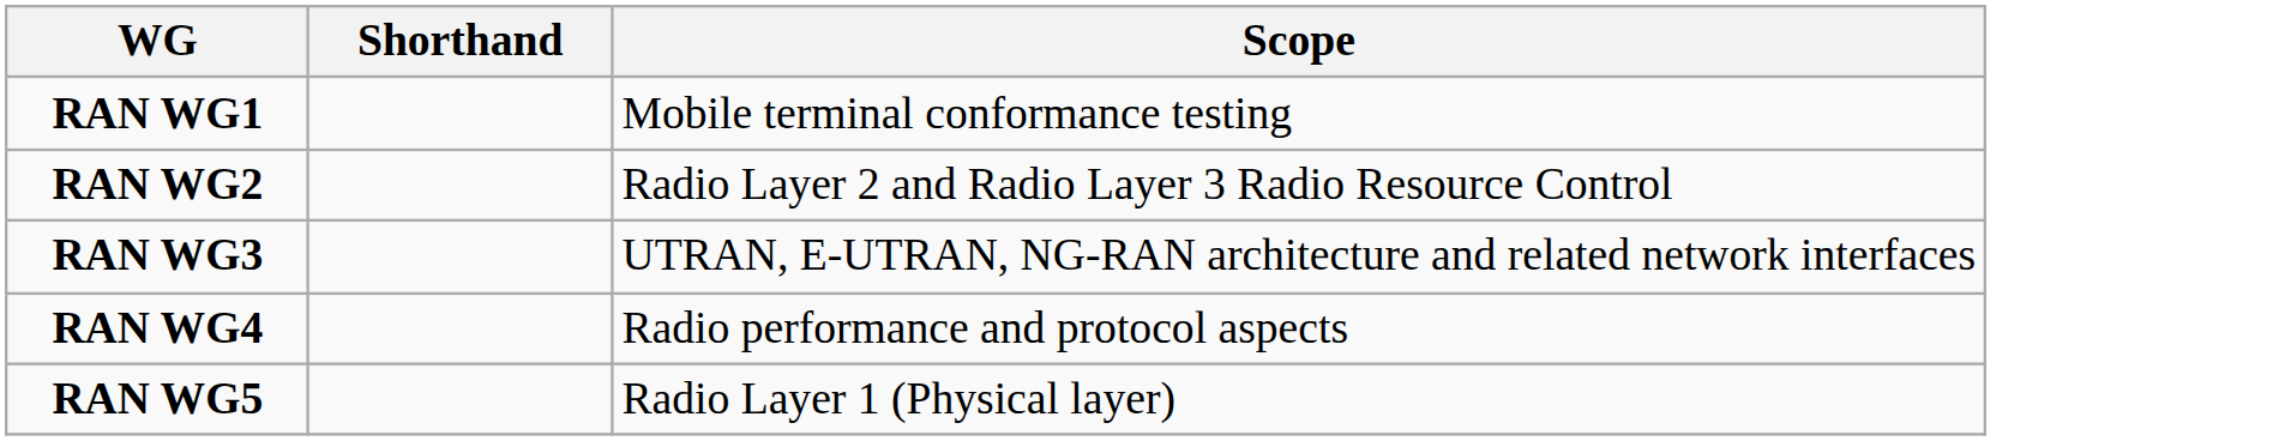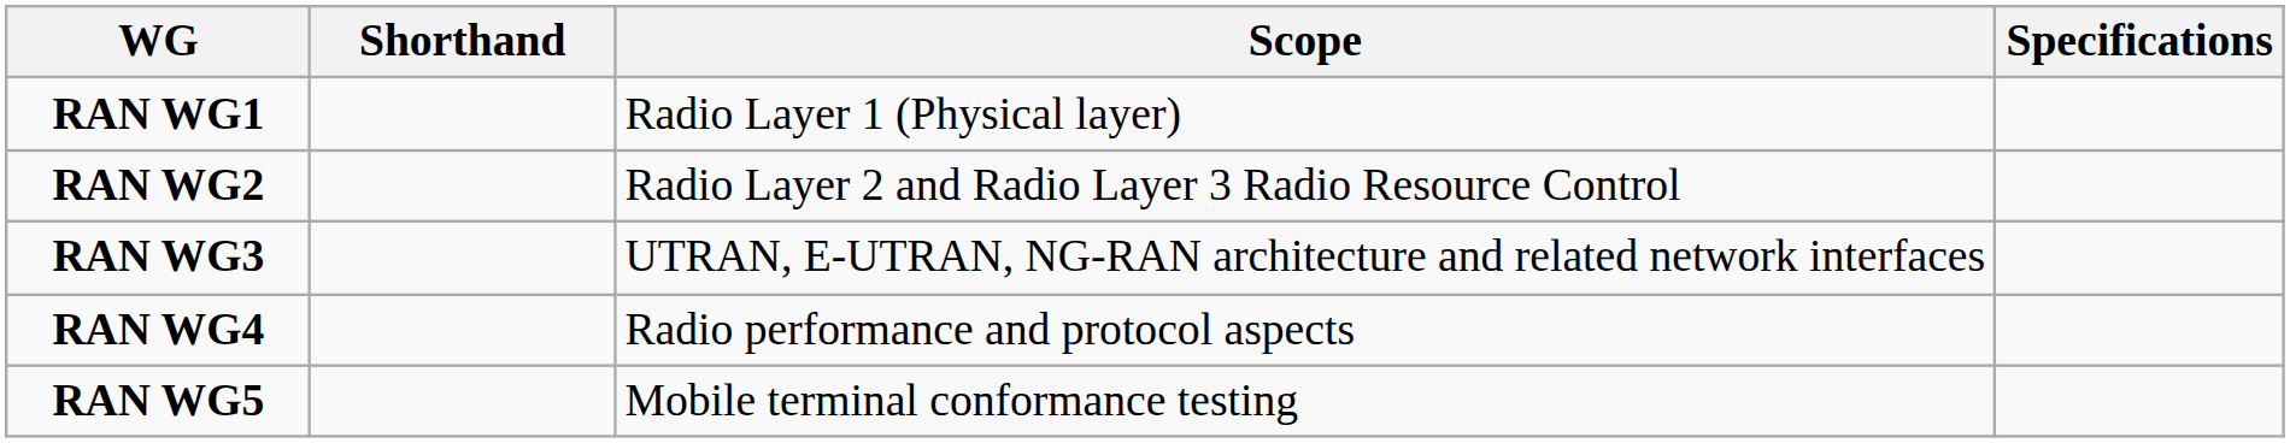+ column: Specifications
RAN WG1 | Scope: Mobile terminal conformance testing -> Radio Layer 1 (Physical layer)
RAN WG5 | Scope: Radio Layer 1 (Physical layer) -> Mobile terminal conformance testing
